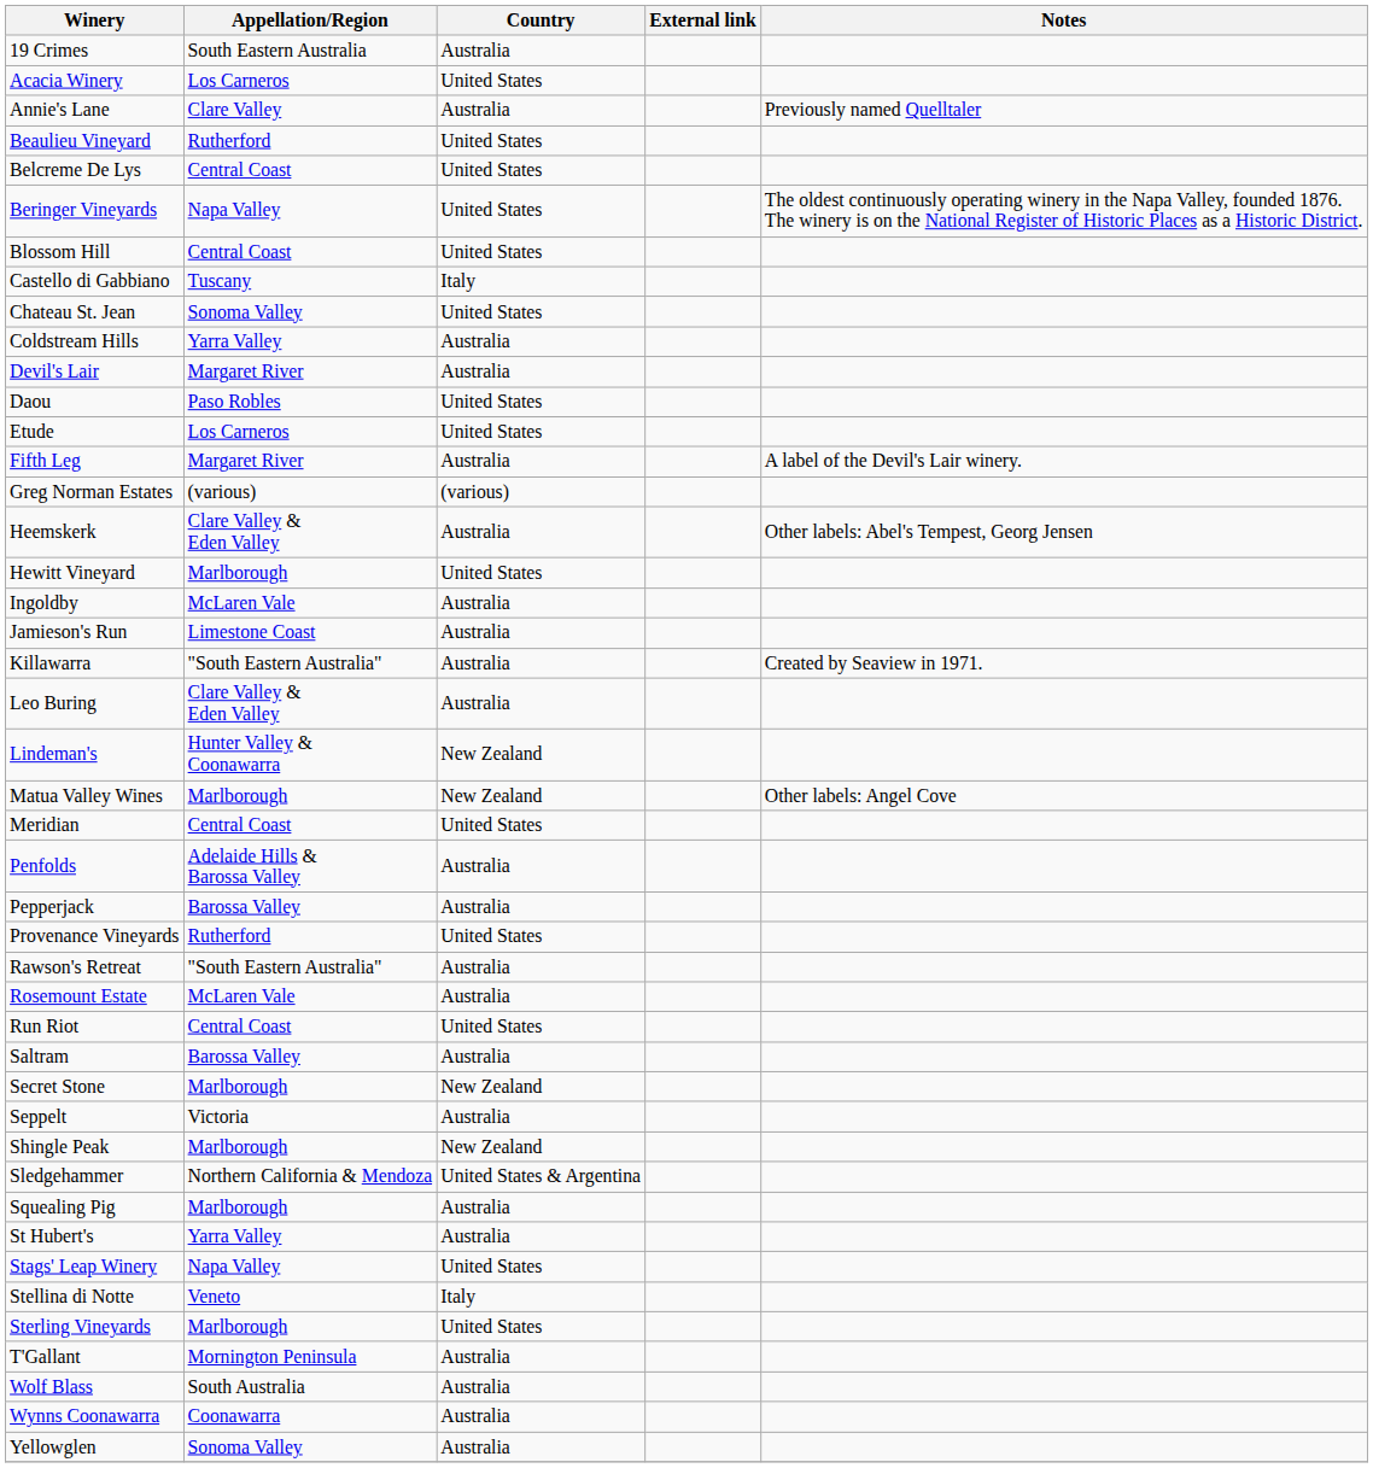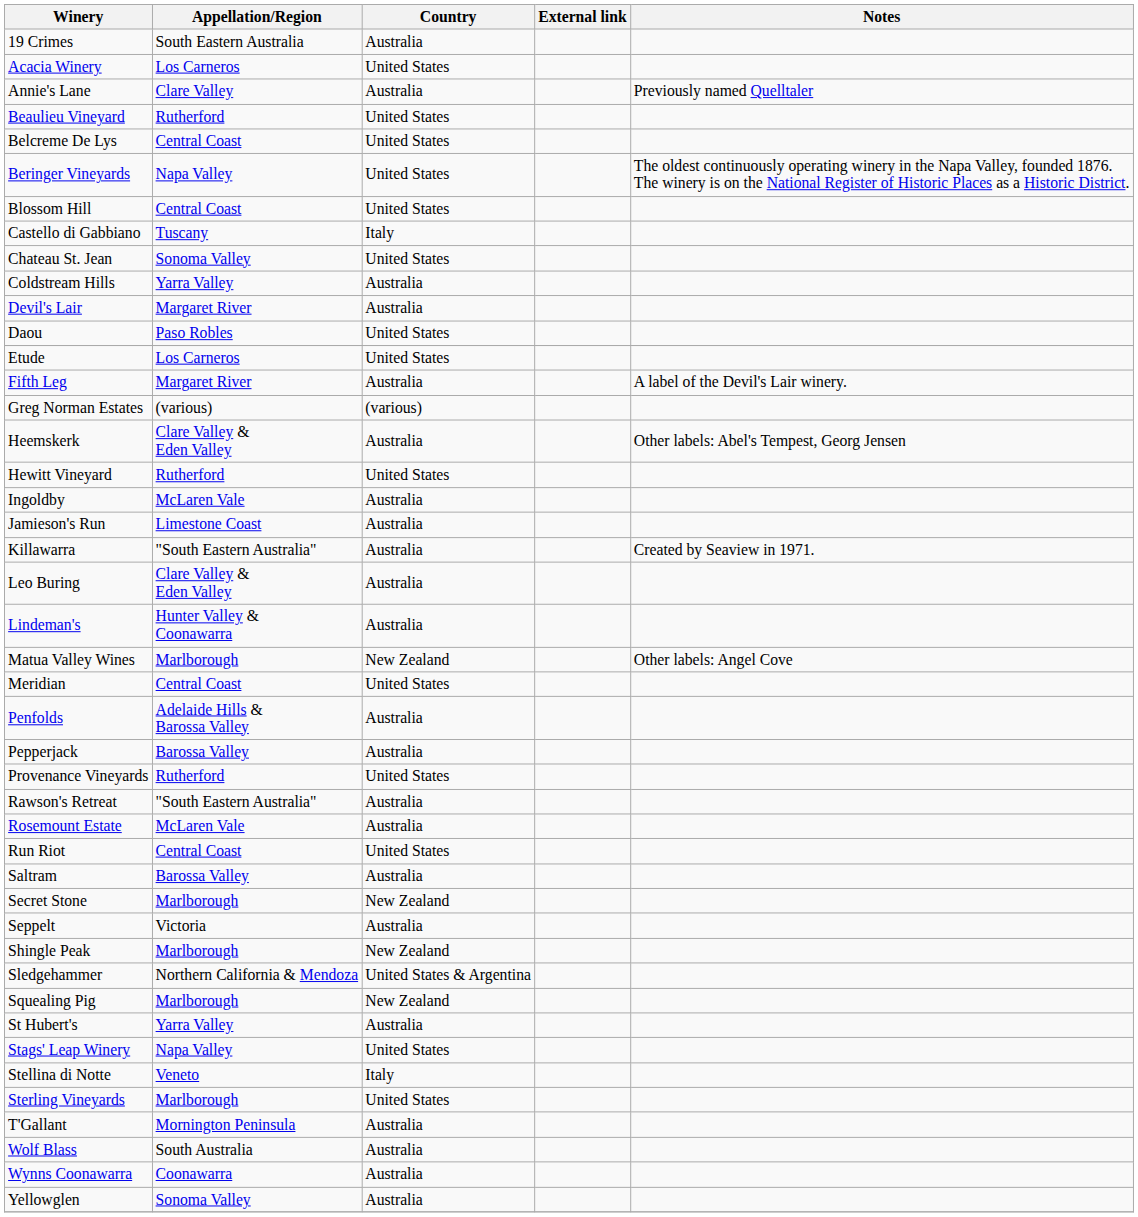Hewitt Vineyard | Appellation/Region: Marlborough -> Rutherford
Lindeman's | Country: New Zealand -> Australia
Squealing Pig | Country: Australia -> New Zealand
